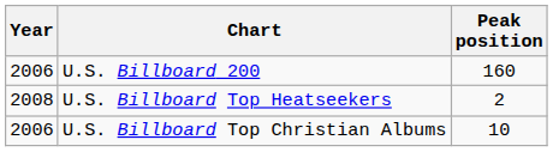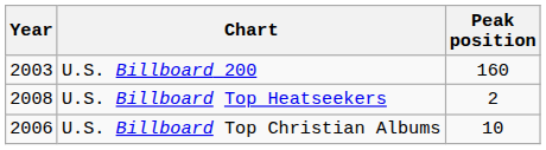U.S. Billboard 200 | Year: 2006 -> 2003
